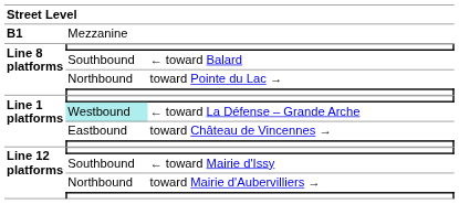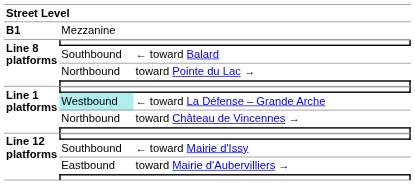toward Château de Vincennes → | column 2: Eastbound -> Northbound
toward Mairie d'Aubervilliers → | column 2: Northbound -> Eastbound
